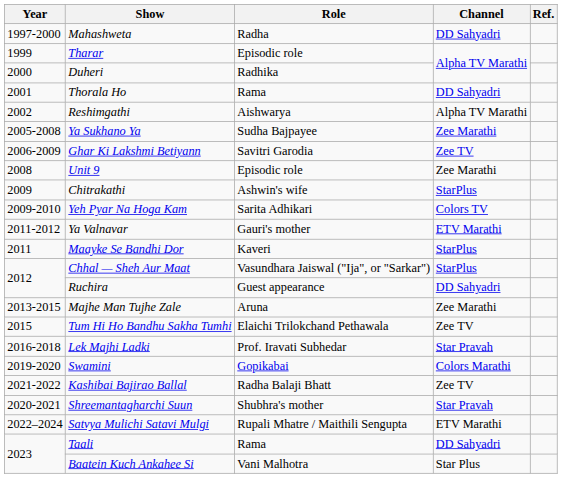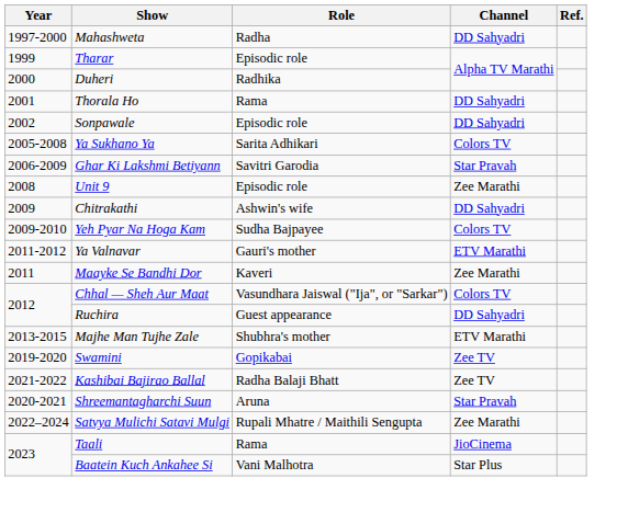- row: 2002 | Reshimgathi | Aishwarya | Alpha TV Marathi
+ row: 2002 | Sonpawale | Episodic role | DD Sahyadri
Ya Sukhano Ya | Role: Sudha Bajpayee -> Sarita Adhikari
Ya Sukhano Ya | Channel: Zee Marathi -> Colors TV
Ghar Ki Lakshmi Betiyann | Channel: Zee TV -> Star Pravah
Chitrakathi | Channel: StarPlus -> DD Sahyadri
Yeh Pyar Na Hoga Kam | Role: Sarita Adhikari -> Sudha Bajpayee
Maayke Se Bandhi Dor | Channel: StarPlus -> Zee Marathi
Chhal — Sheh Aur Maat | Channel: StarPlus -> Colors TV
Majhe Man Tujhe Zale | Role: Aruna -> Shubhra's mother
Majhe Man Tujhe Zale | Channel: Zee Marathi -> ETV Marathi
- row: 2015 | Tum Hi Ho Bandhu Sakha Tumhi | Elaichi Trilokchand Pethawala | Zee TV
- row: 2016-2018 | Lek Majhi Ladki | Prof. Iravati Subhedar | Star Pravah
Swamini | Channel: Colors Marathi -> Zee TV
Shreemantagharchi Suun | Role: Shubhra's mother -> Aruna
Satvya Mulichi Satavi Mulgi | Channel: ETV Marathi -> Zee Marathi
Taali | Channel: DD Sahyadri -> JioCinema
